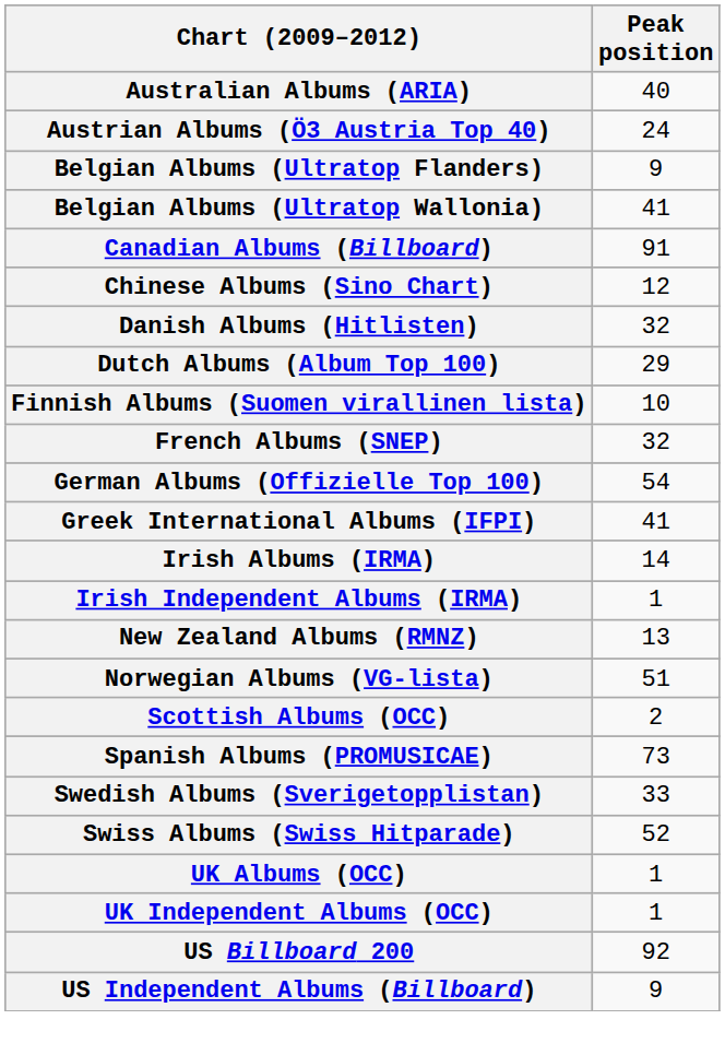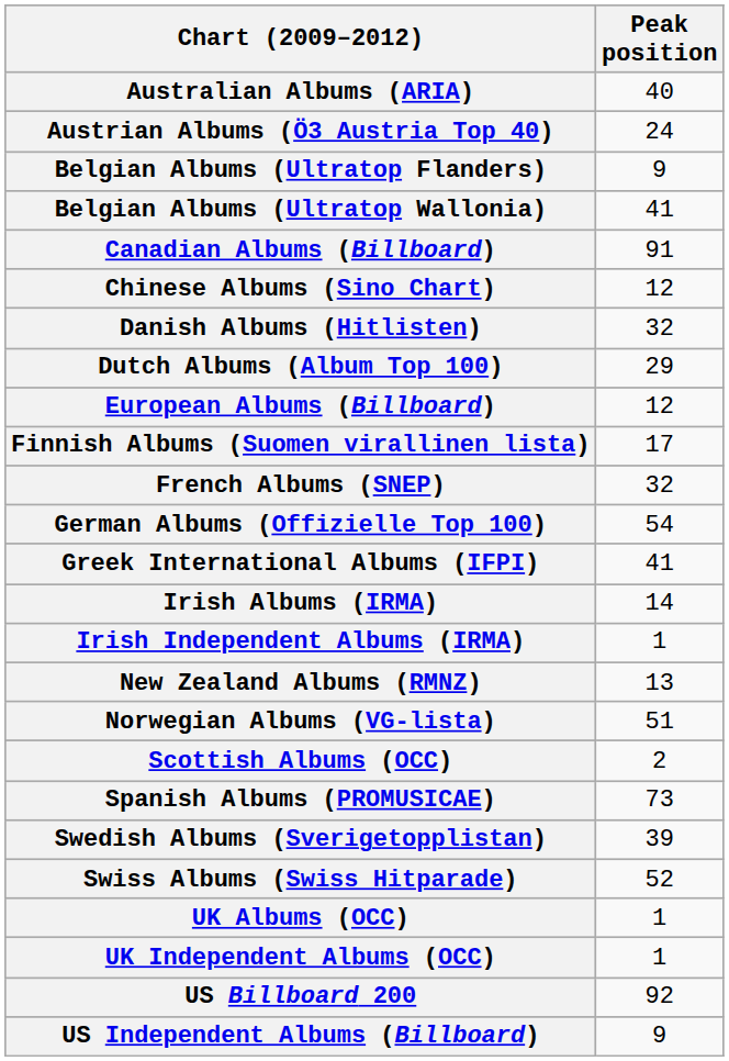+ row: European Albums (Billboard) | 12
Finnish Albums (Suomen virallinen lista) | Peak position: 10 -> 17
Swedish Albums (Sverigetopplistan) | Peak position: 33 -> 39
